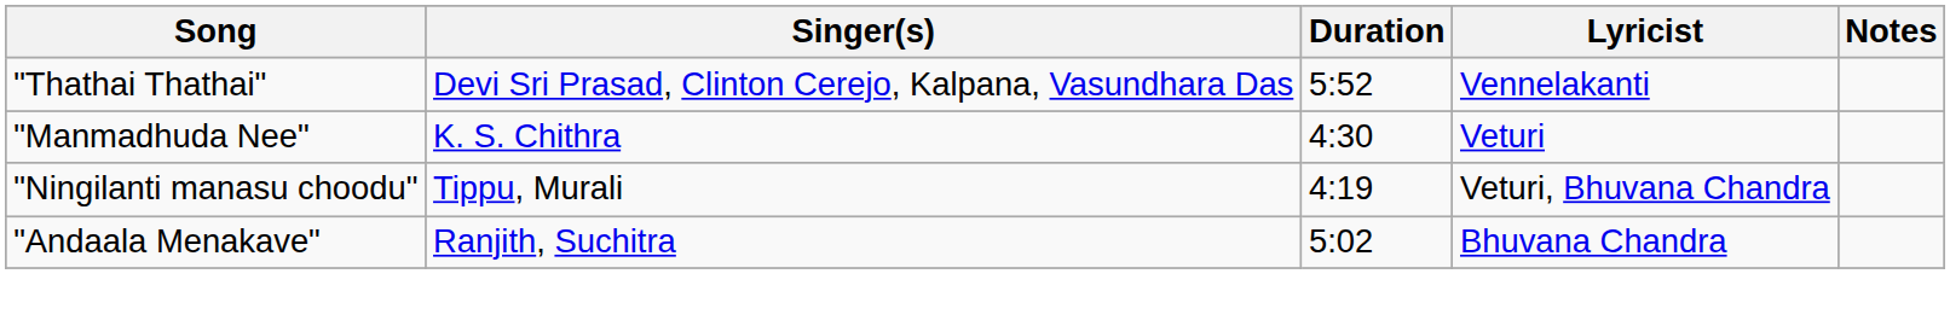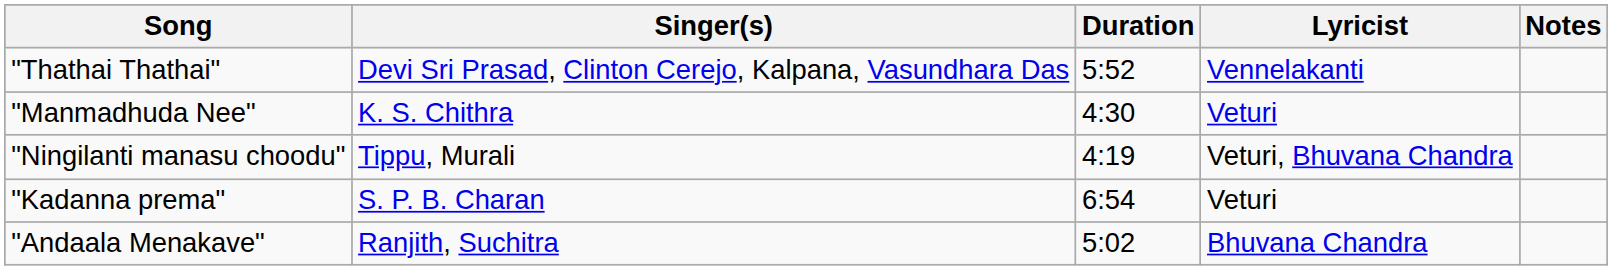+ row: "Kadanna prema" | S. P. B. Charan | 6:54 | Veturi
